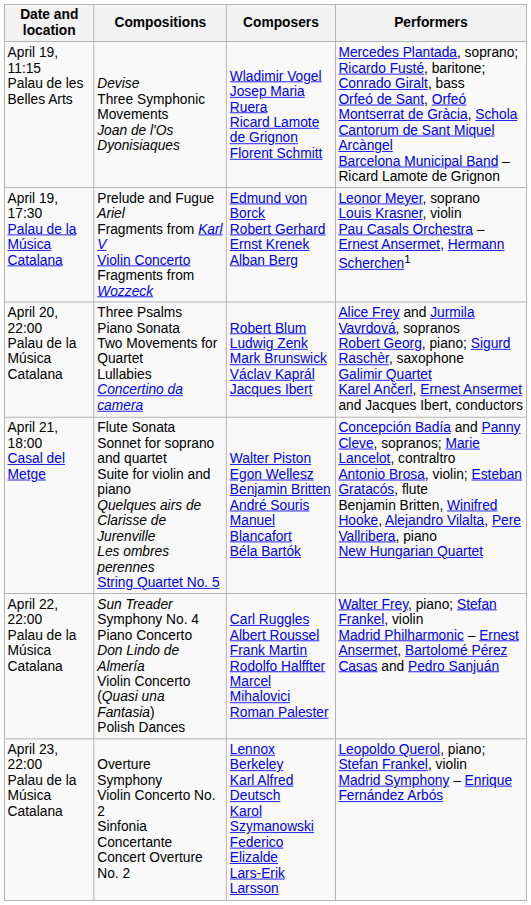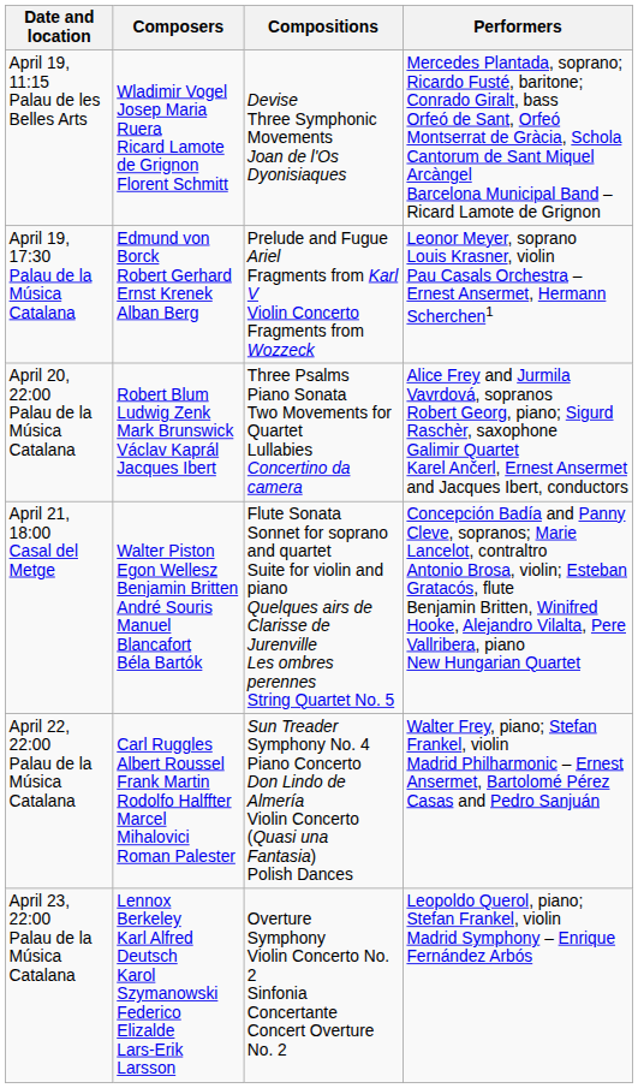columns swapped: Composers <-> Compositions
